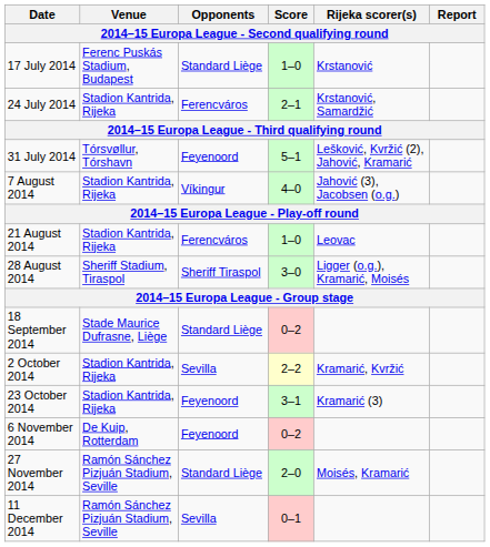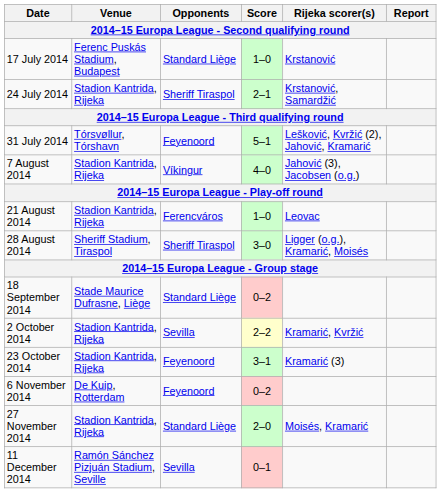24 July 2014 | Opponents: Ferencváros -> Sheriff Tiraspol
27 November 2014 | Venue: Ramón Sánchez Pizjuán Stadium, Seville -> Stadion Kantrida, Rijeka
